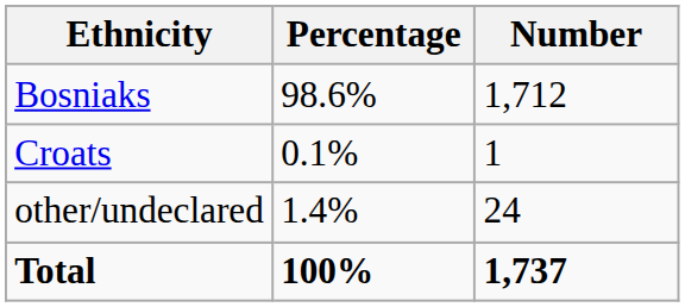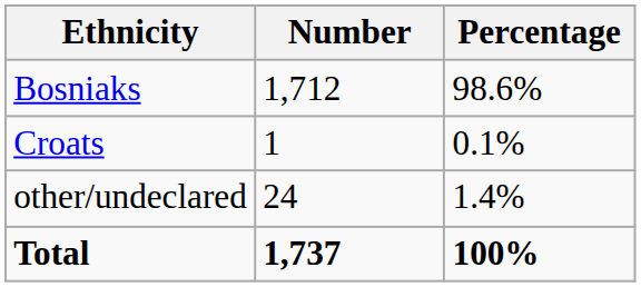columns swapped: Number <-> Percentage
